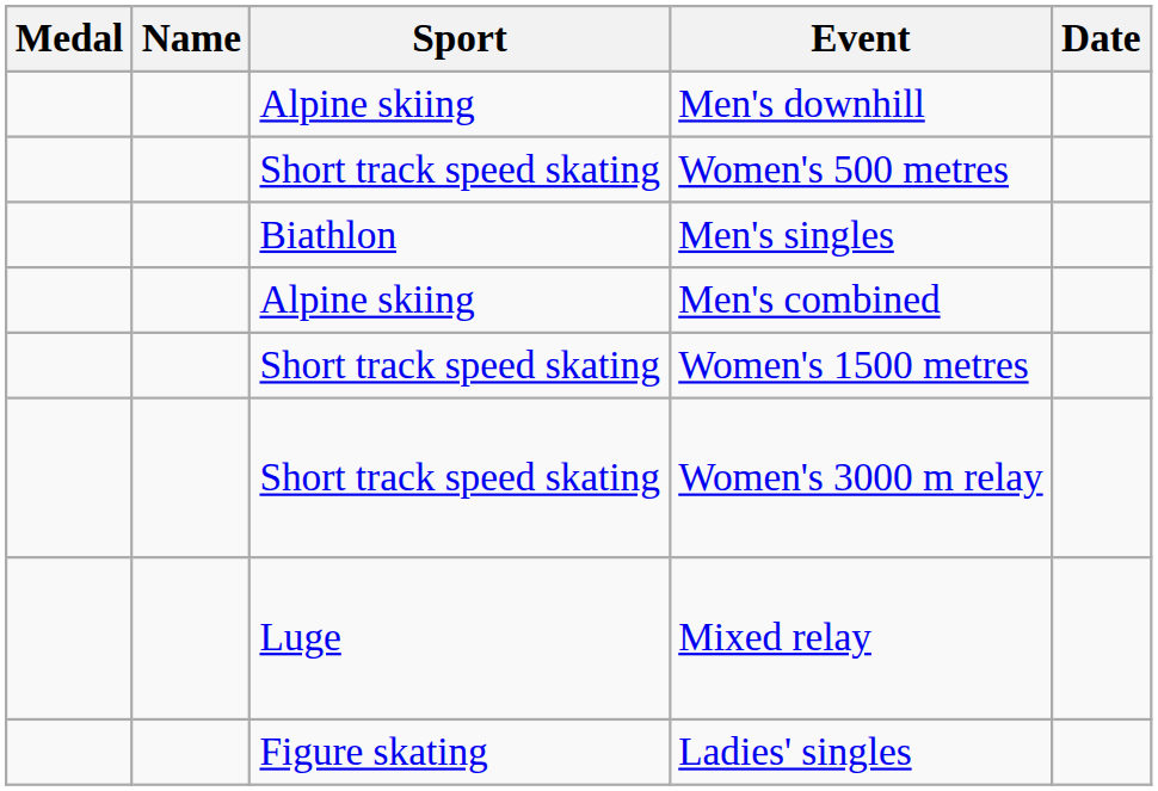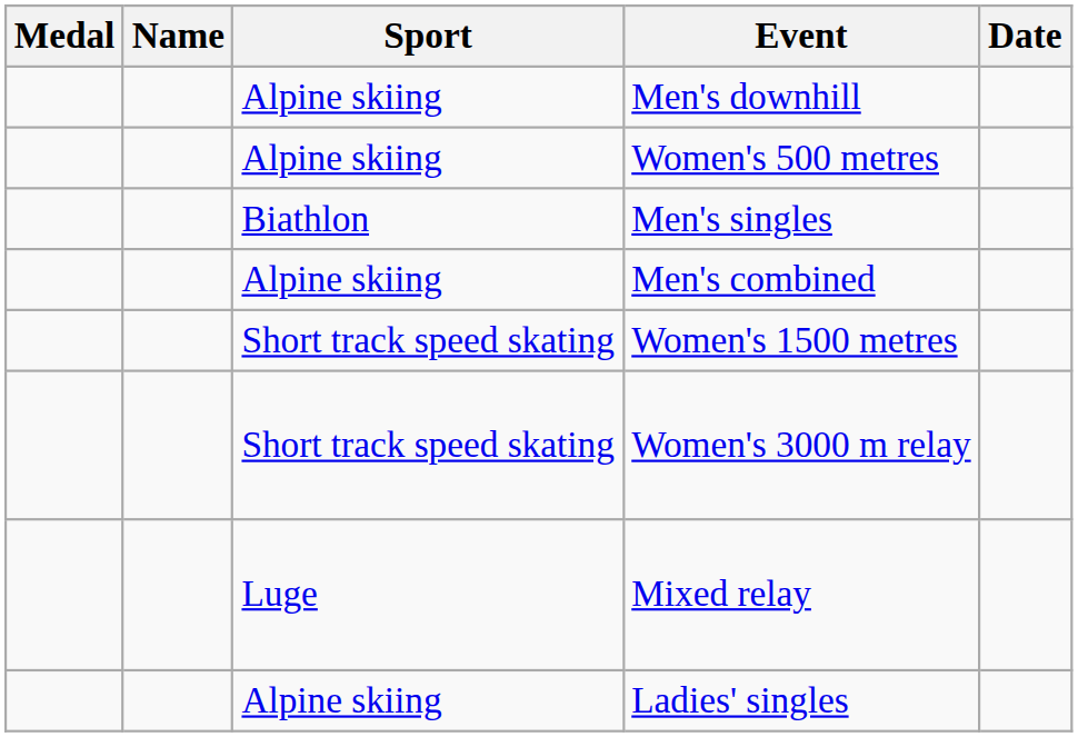Women's 500 metres | Sport: Short track speed skating -> Alpine skiing
Ladies' singles | Sport: Figure skating -> Alpine skiing
